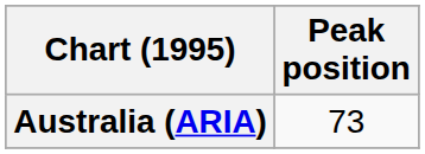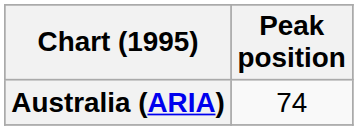Australia (ARIA) | Peak position: 73 -> 74
